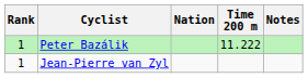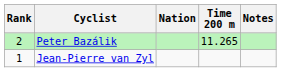Peter Bazálik | Rank: 1 -> 2
Peter Bazálik | Time 200 m: 11.222 -> 11.265
